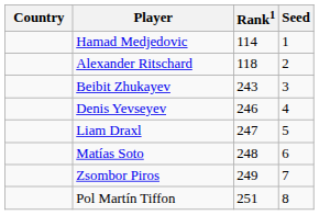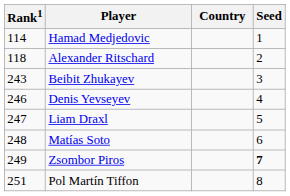columns swapped: Country <-> Rank1
Zsombor Piros | Seed: normal -> bold
